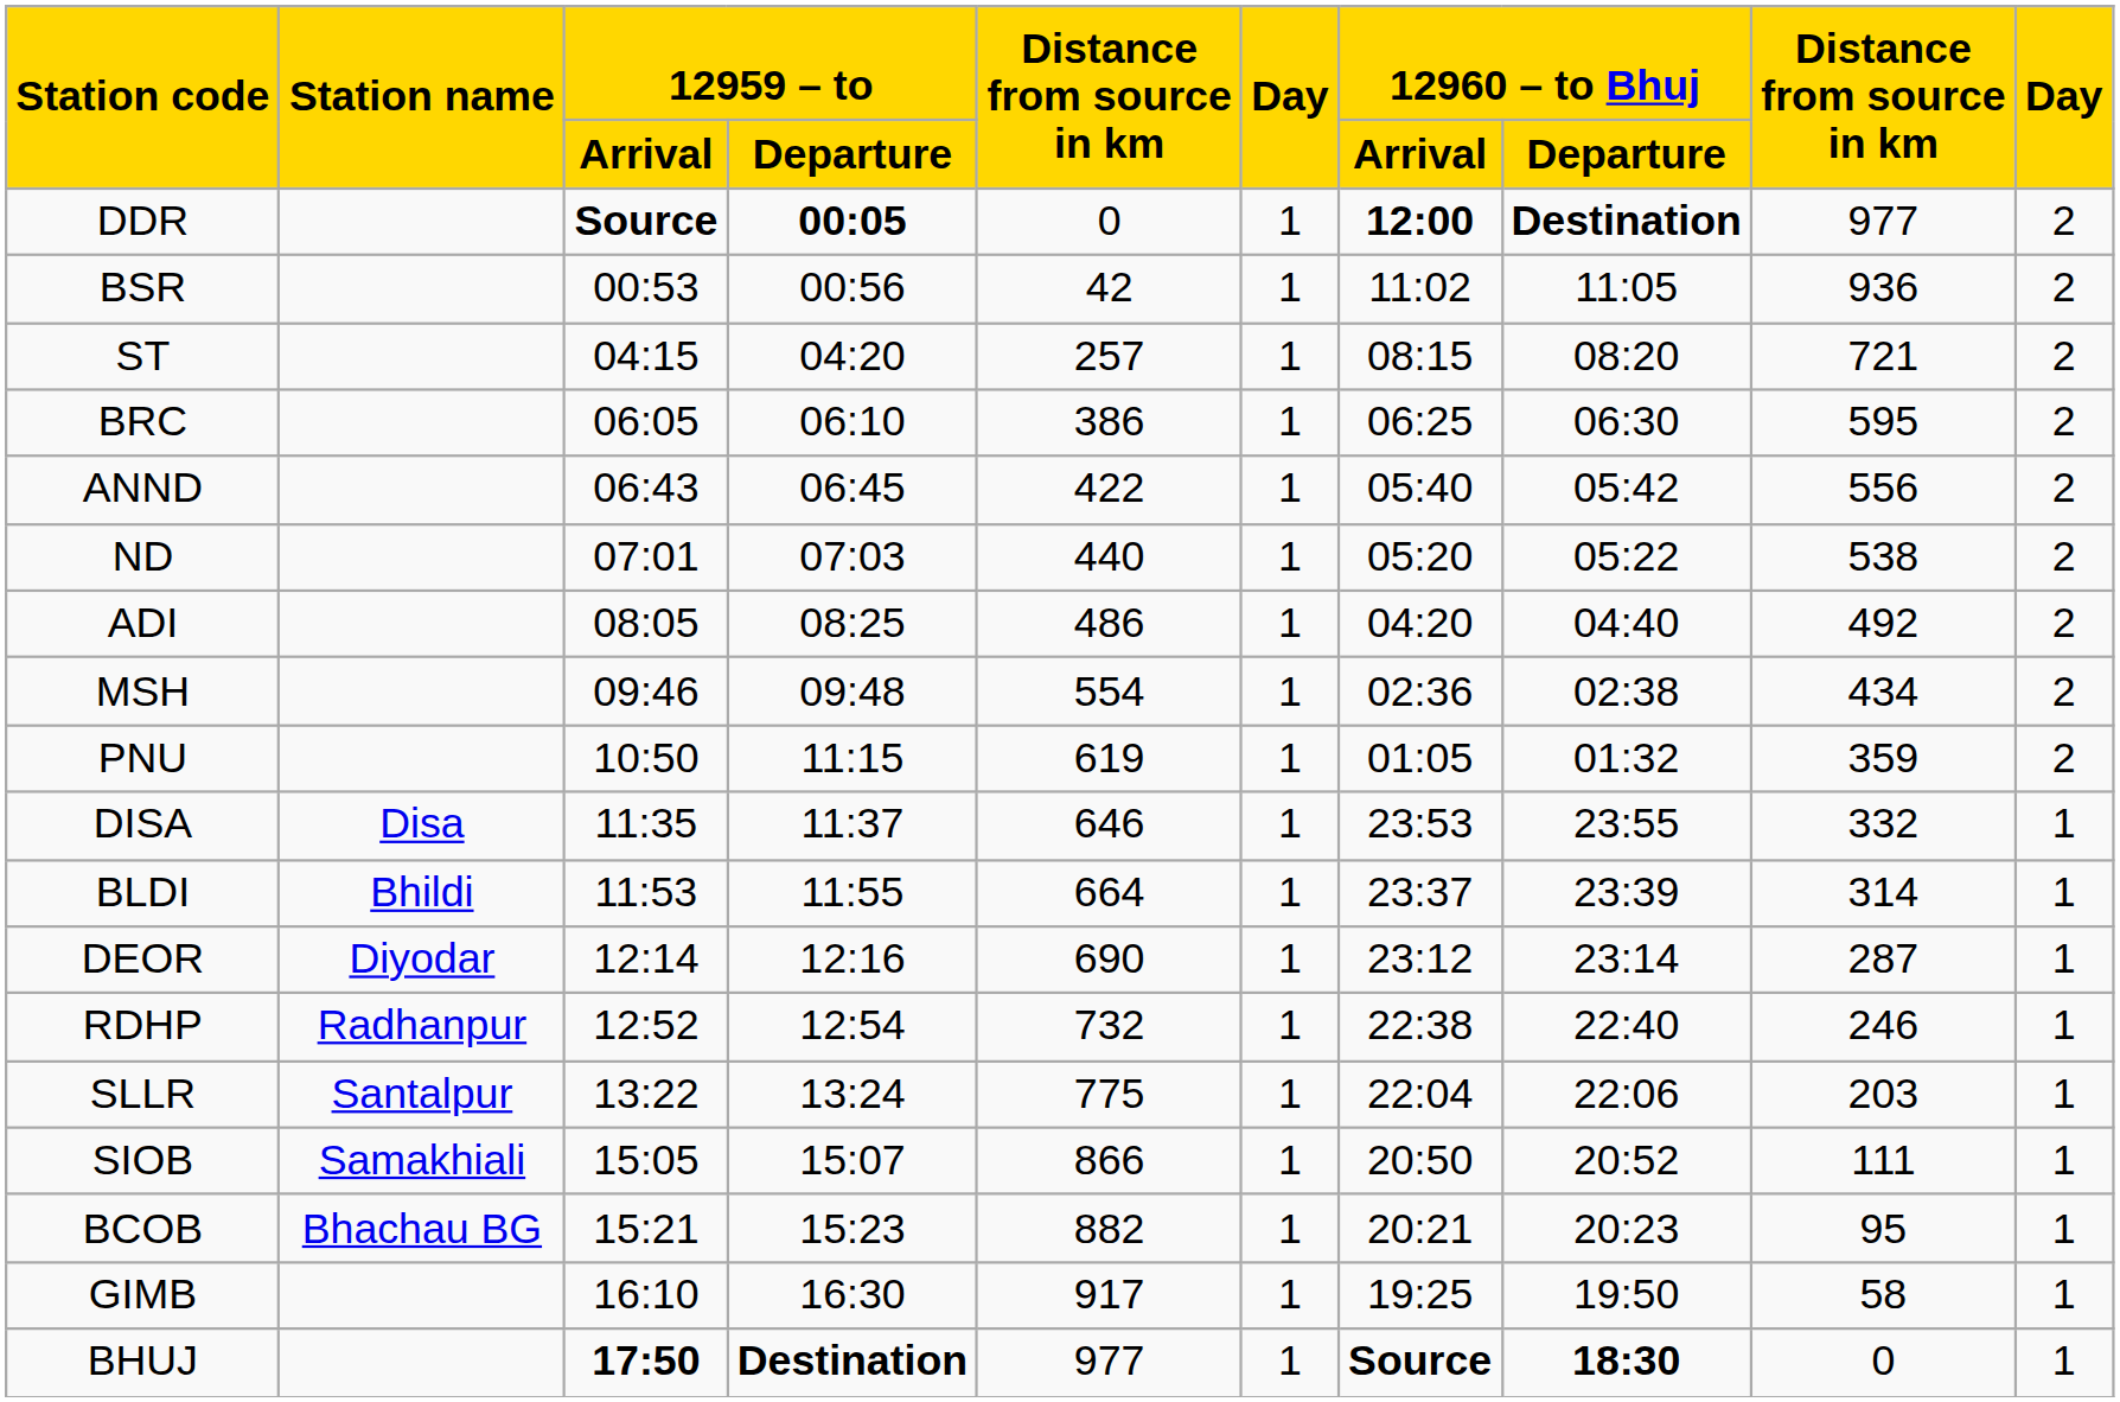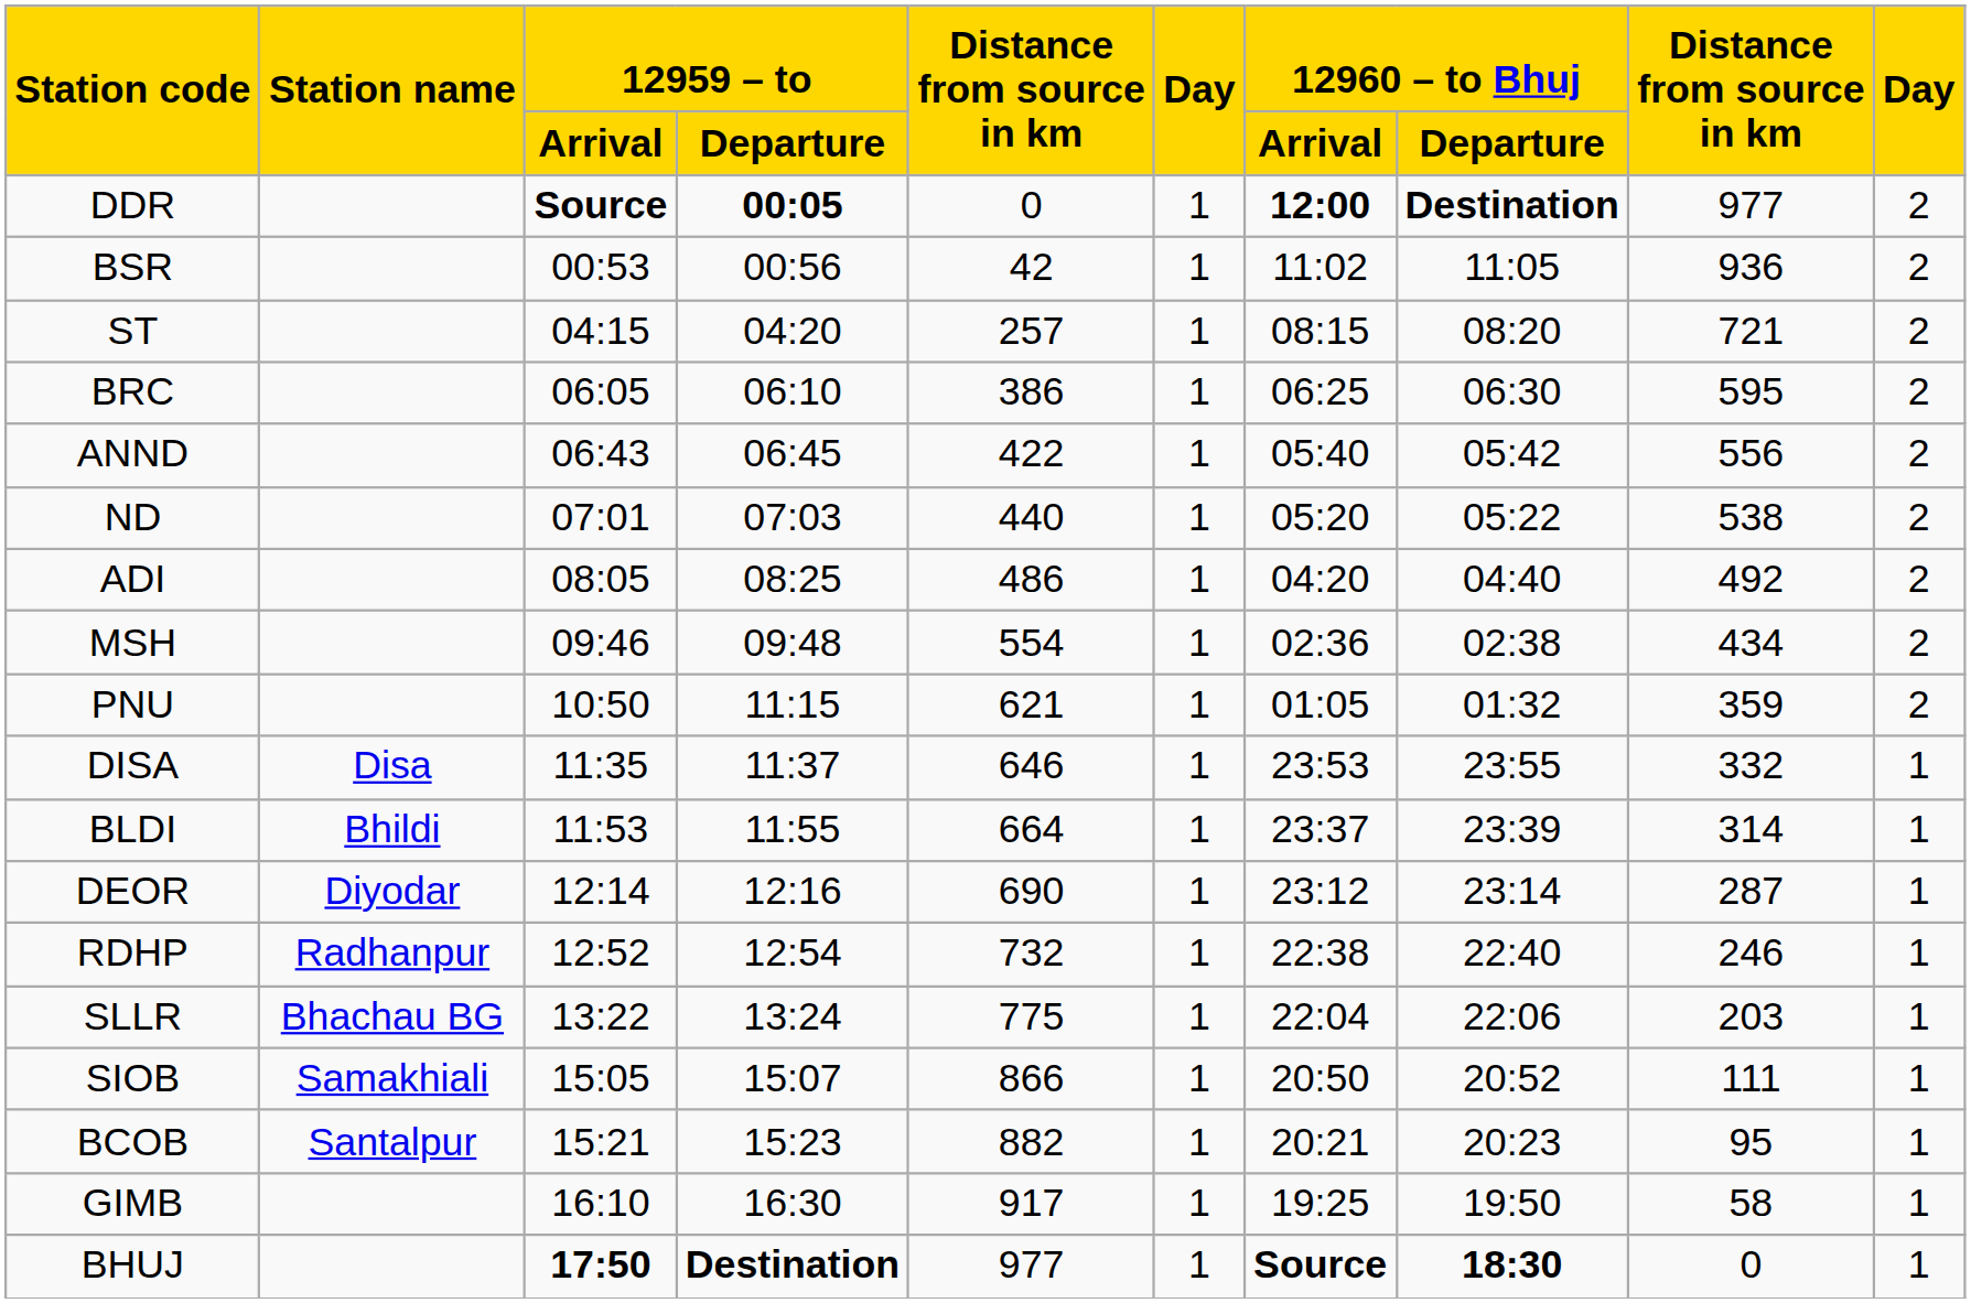PNU | column 5: 619 -> 621
SLLR | Station name: Santalpur -> Bhachau BG
BCOB | Station name: Bhachau BG -> Santalpur
